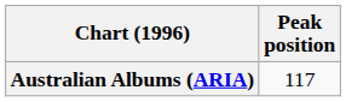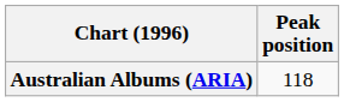Australian Albums (ARIA) | Peak position: 117 -> 118
